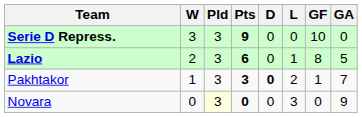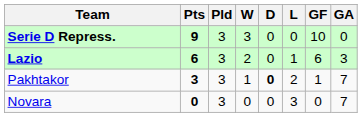columns swapped: Pts <-> W
Lazio | GF: 8 -> 6
Lazio | GA: 5 -> 3
Novara | Pld: lightyellow background -> no background
Novara | GA: 9 -> 7
